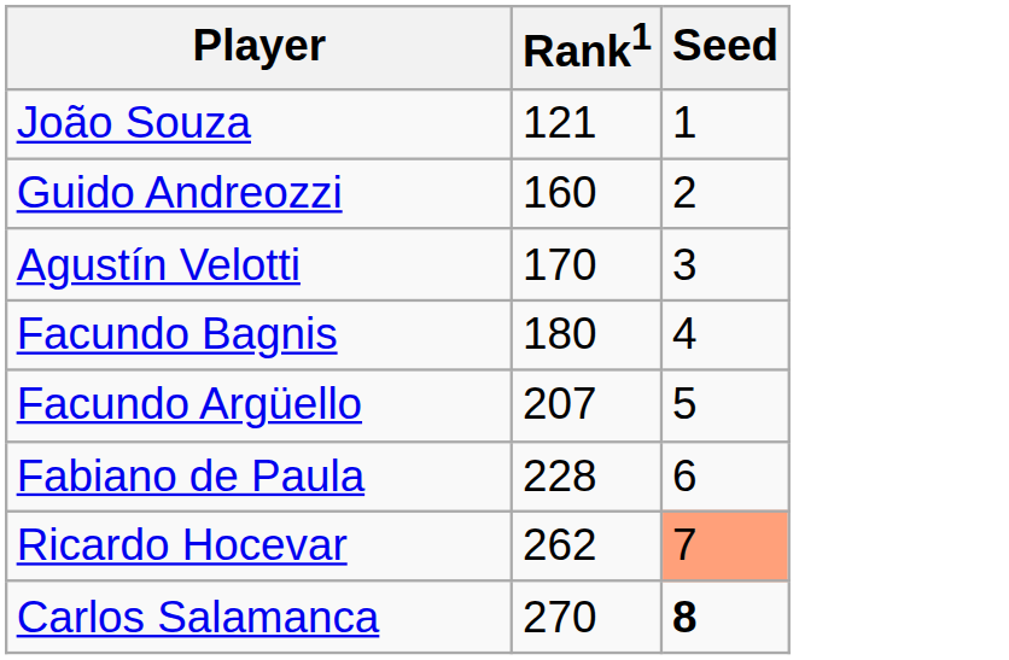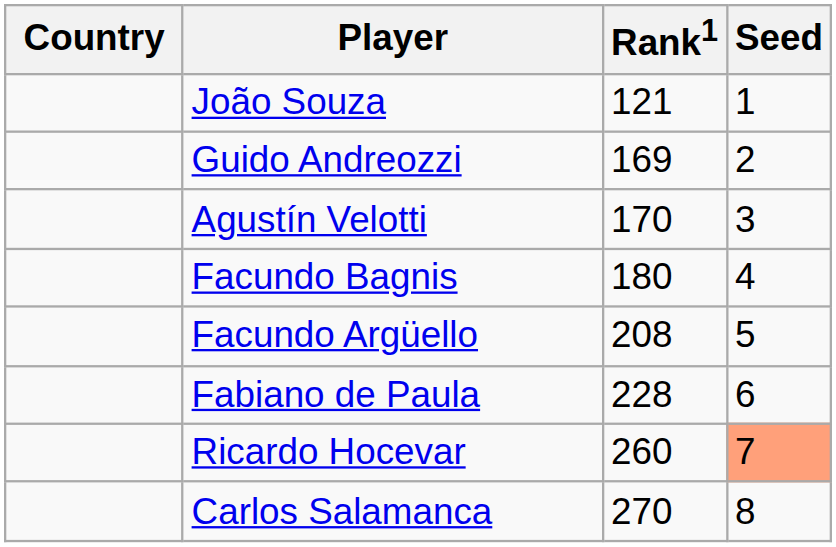+ column: Country
Guido Andreozzi | Rank1: 160 -> 169
Facundo Argüello | Rank1: 207 -> 208
Ricardo Hocevar | Rank1: 262 -> 260
Carlos Salamanca | Seed: bold -> normal
